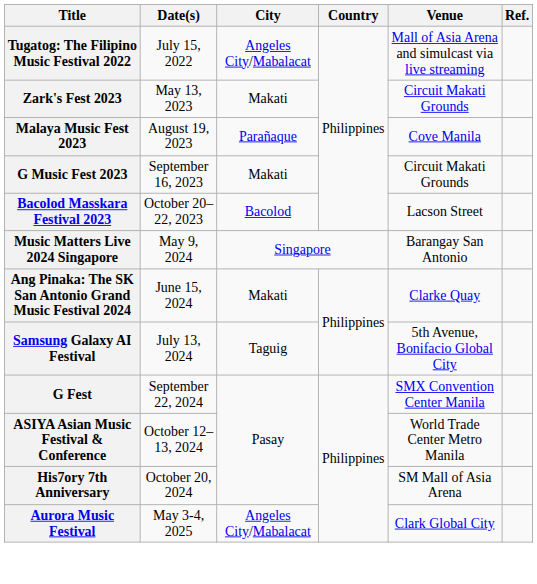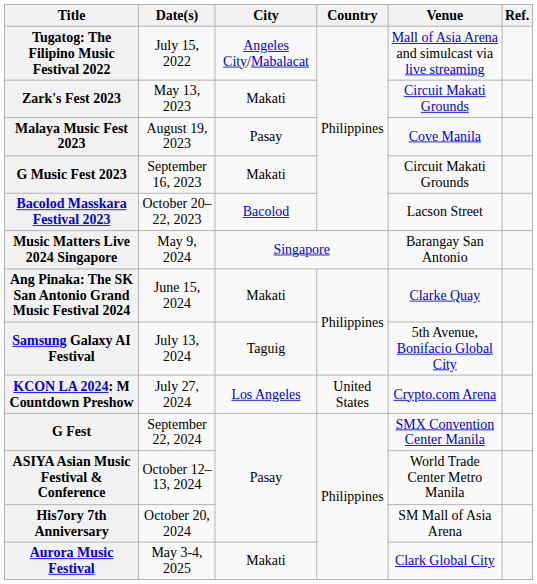Malaya Music Fest 2023 | City: Parañaque -> Pasay
+ row: KCON LA 2024: M Countdown Preshow | July 27, 2024 | Los Angeles | United States | Crypto.com Arena
Aurora Music Festival | City: Angeles City/Mabalacat -> Makati
